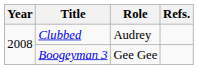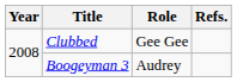Clubbed | Role: Audrey -> Gee Gee
Boogeyman 3 | Role: Gee Gee -> Audrey
